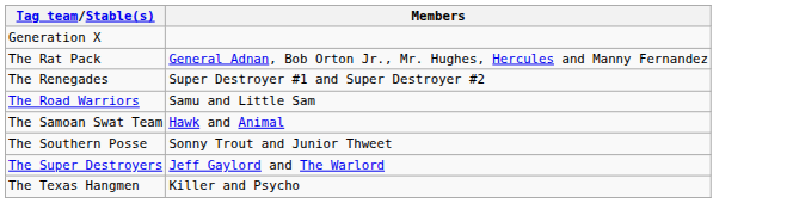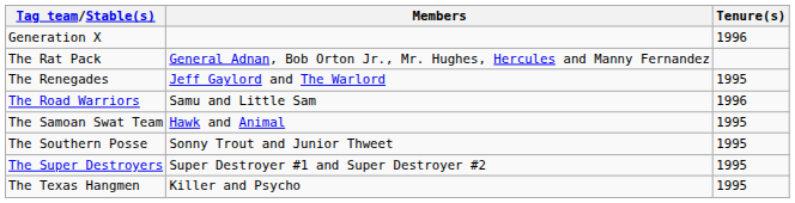+ column: Tenure(s) | 1996 | 1995 | 1996 | 1995 | 1995 | 1995 | 1995
The Renegades | Members: Super Destroyer #1 and Super Destroyer #2 -> Jeff Gaylord and The Warlord
The Super Destroyers | Members: Jeff Gaylord and The Warlord -> Super Destroyer #1 and Super Destroyer #2
